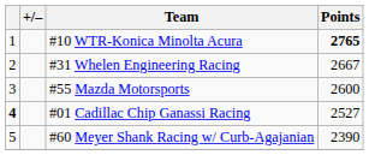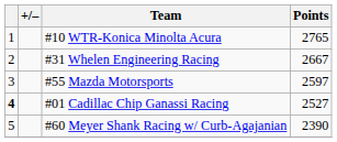#10 WTR-Konica Minolta Acura | Points: bold -> normal
#55 Mazda Motorsports | Points: 2600 -> 2597
